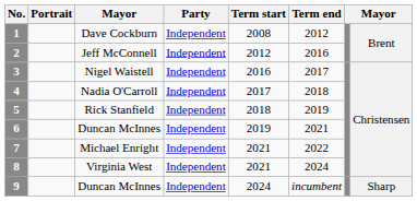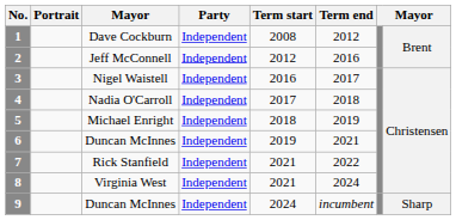5 | column 3: Rick Stanfield -> Michael Enright
7 | column 3: Michael Enright -> Rick Stanfield
